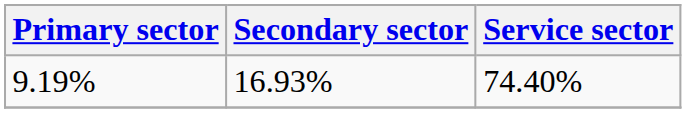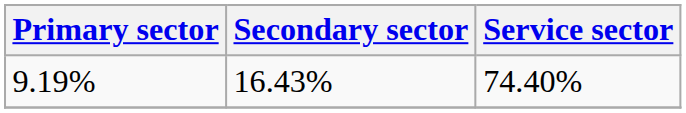9.19% | Secondary sector: 16.93% -> 16.43%
